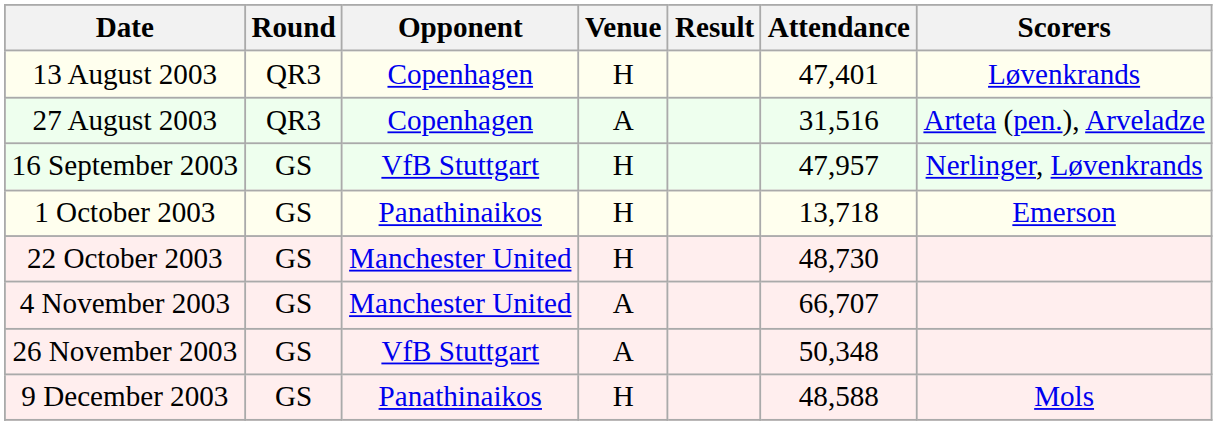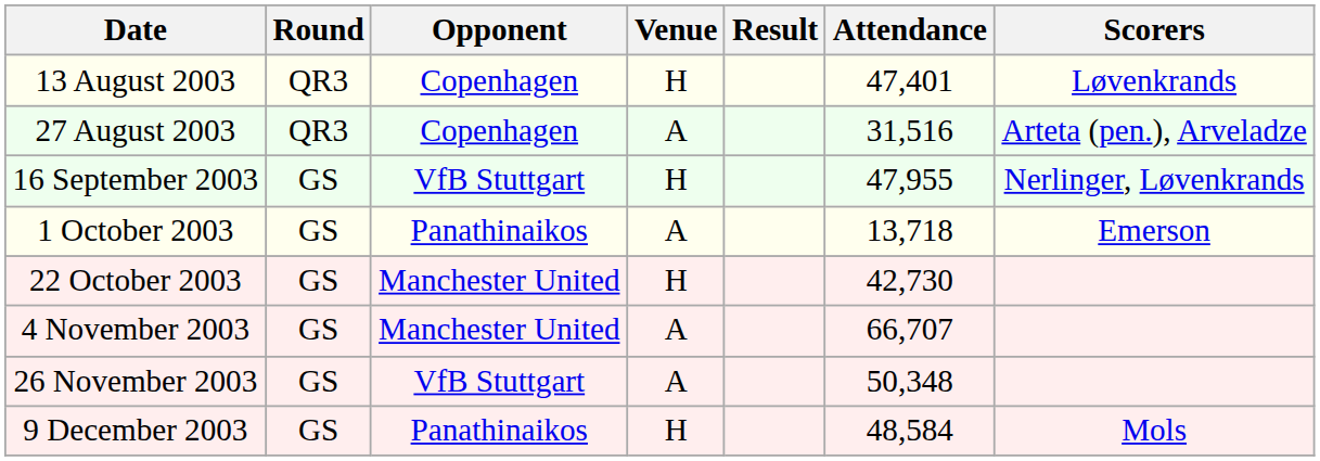16 September 2003 | Attendance: 47,957 -> 47,955
1 October 2003 | Venue: H -> A
22 October 2003 | Attendance: 48,730 -> 42,730
9 December 2003 | Attendance: 48,588 -> 48,584
